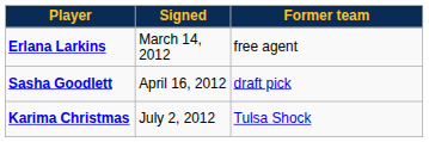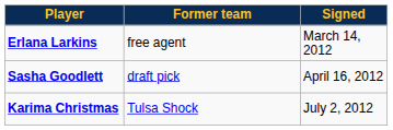columns swapped: Signed <-> Former team
